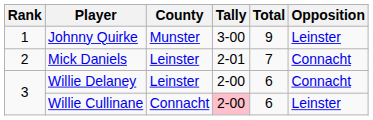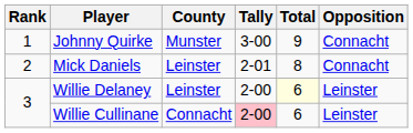Johnny Quirke | Opposition: Leinster -> Connacht
Mick Daniels | Total: 7 -> 8
Willie Delaney | Total: no background -> lightyellow background
Willie Delaney | Opposition: Connacht -> Leinster
